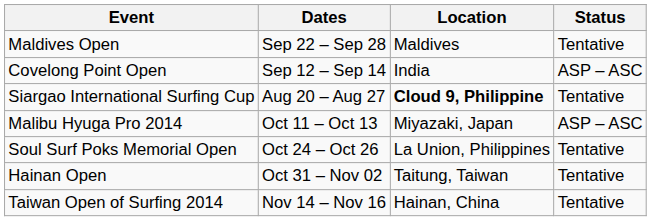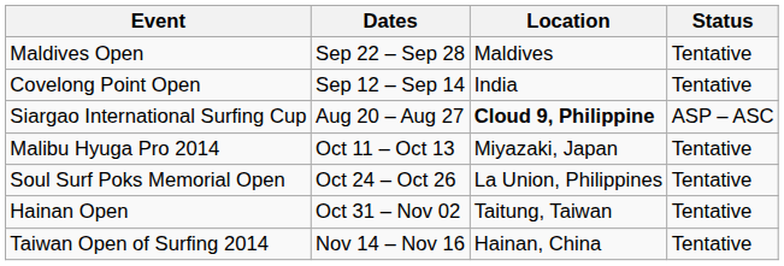Covelong Point Open | Status: ASP – ASC -> Tentative
Siargao International Surfing Cup | Status: Tentative -> ASP – ASC
Malibu Hyuga Pro 2014 | Status: ASP – ASC -> Tentative
